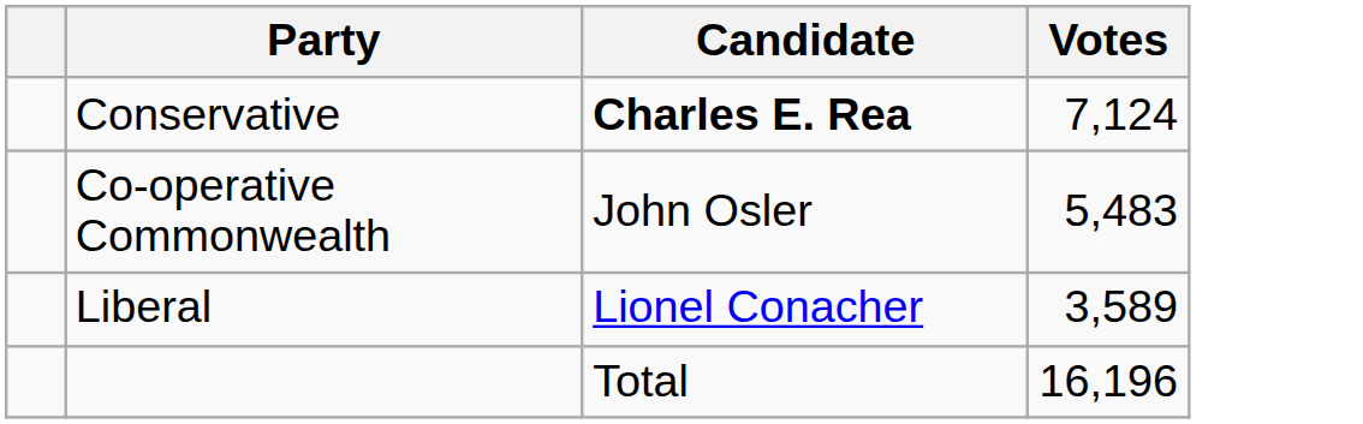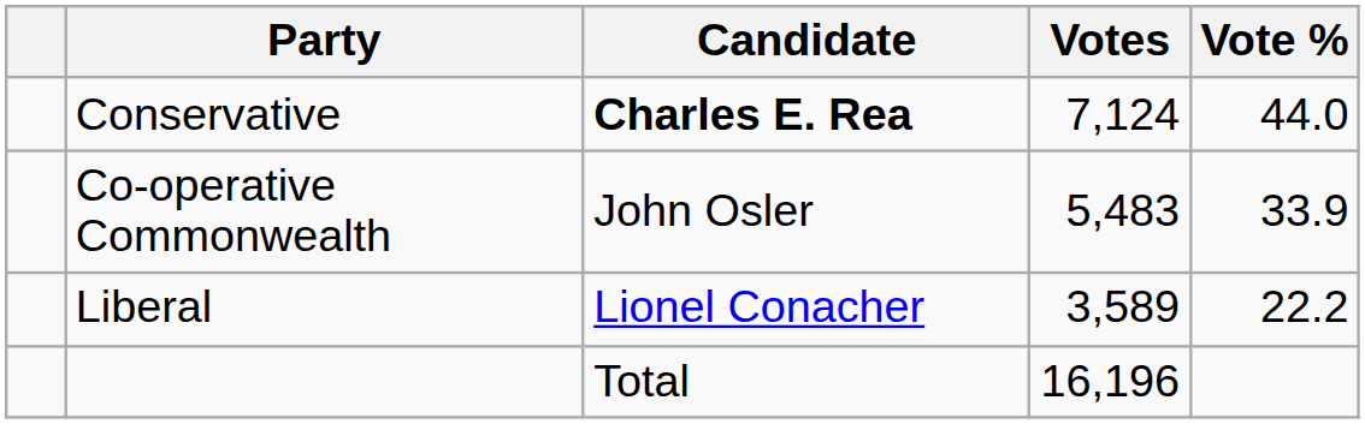+ column: Vote % | 44.0 | 33.9 | 22.2
